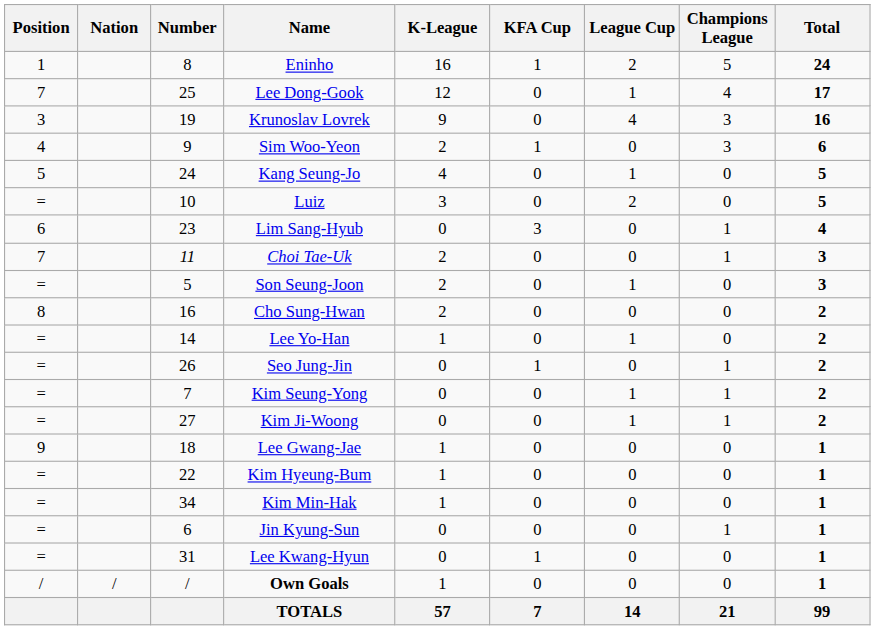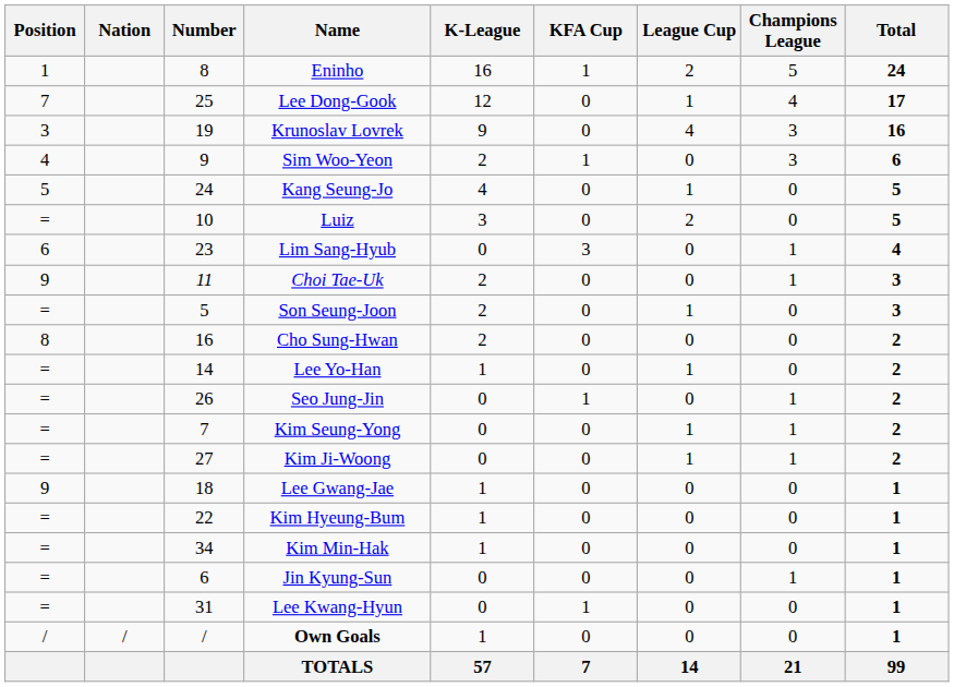Choi Tae-Uk | Position: 7 -> 9
